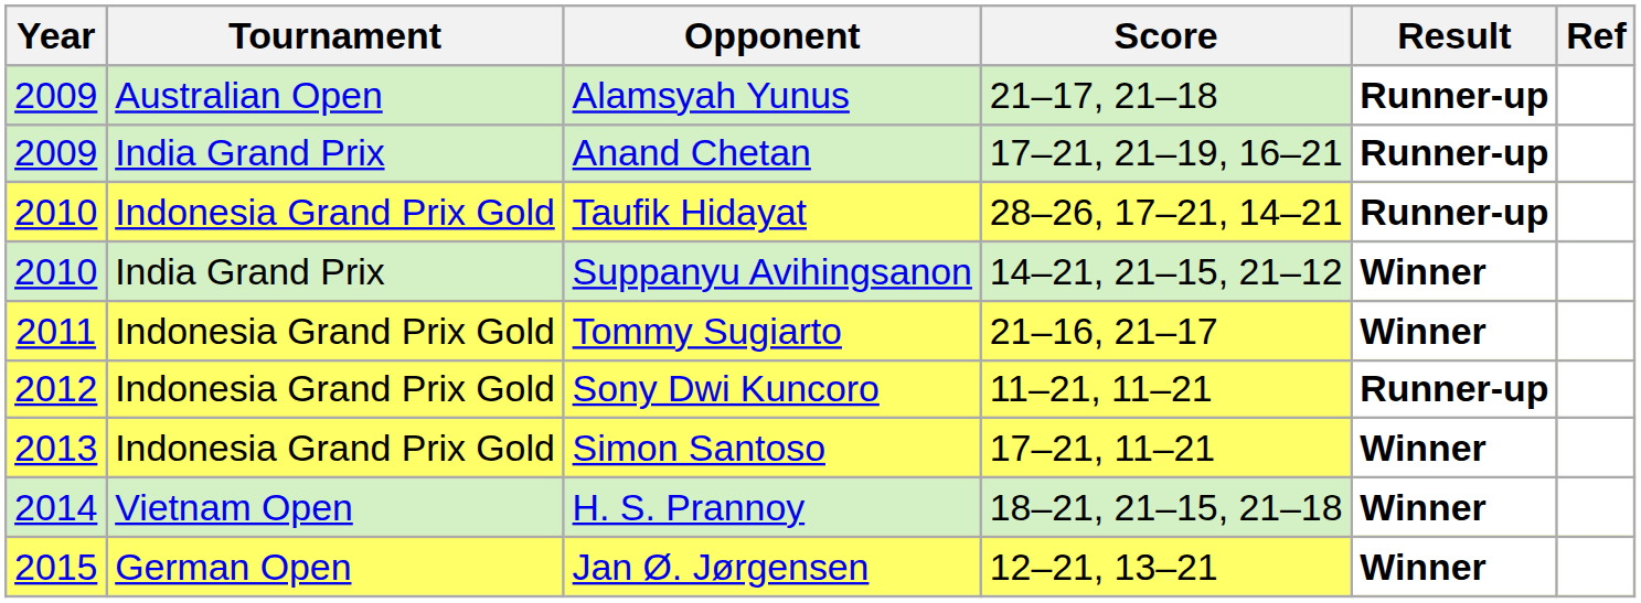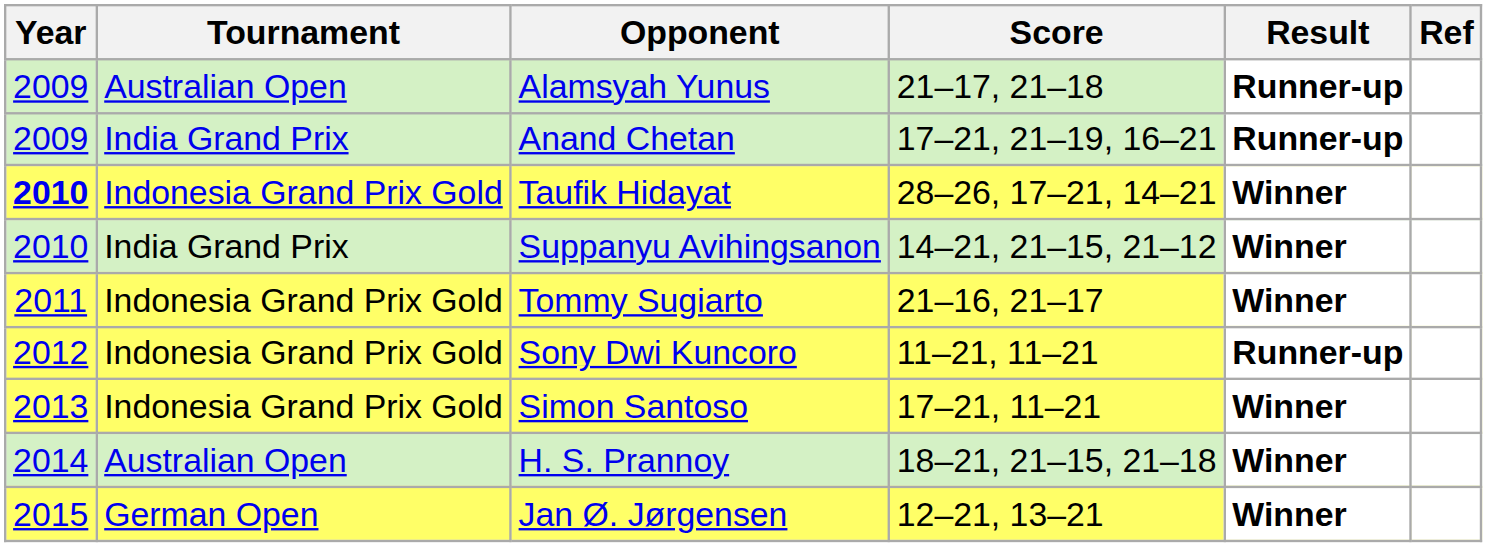Taufik Hidayat | Year: normal -> bold
Taufik Hidayat | Result: Runner-up -> Winner
H. S. Prannoy | Tournament: Vietnam Open -> Australian Open
